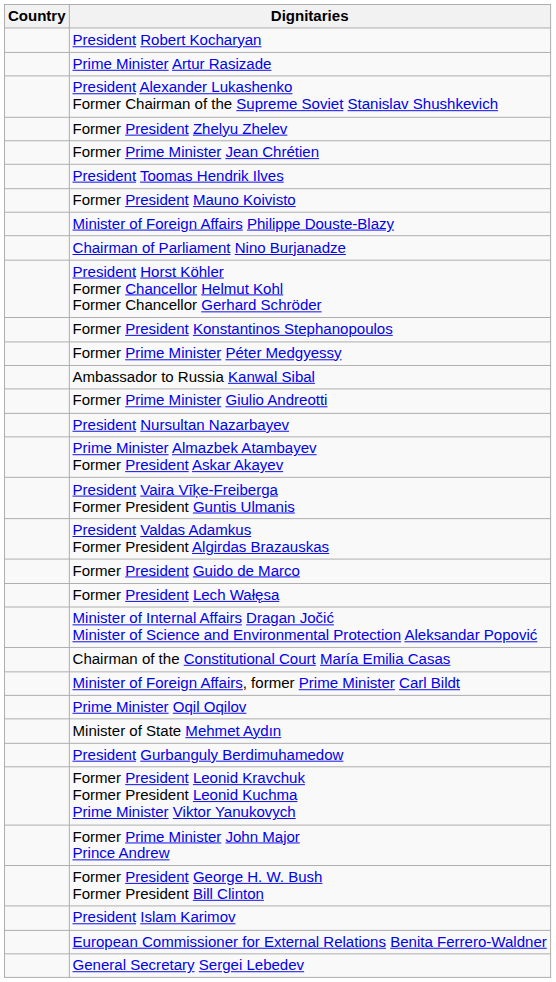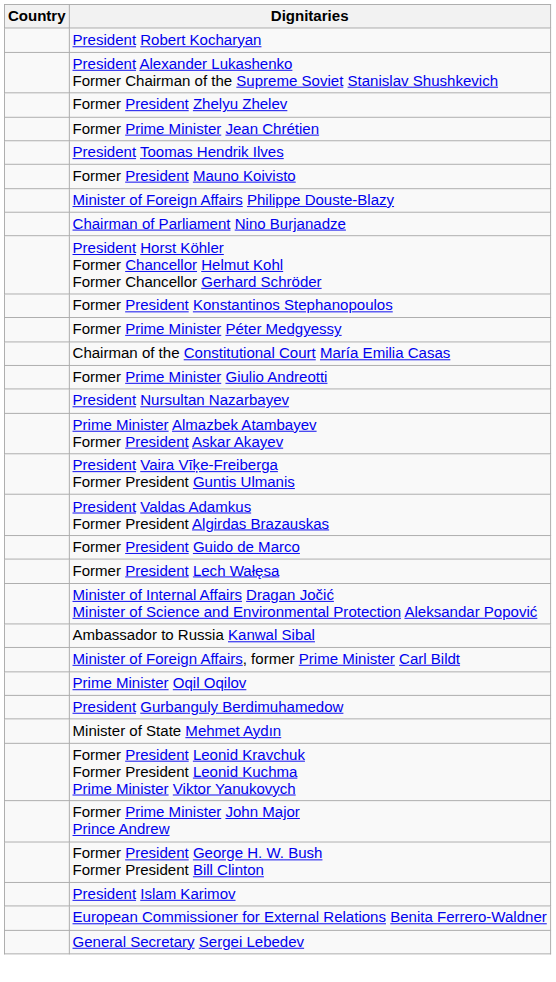- row: Prime Minister Artur Rasizade
rows swapped: Ambassador to Russia Kanwal Sibal <-> Chairman of the Constitutional Court María Emilia Casas
rows swapped: Minister of State Mehmet Aydın <-> President Gurbanguly Berdimuhamedow
